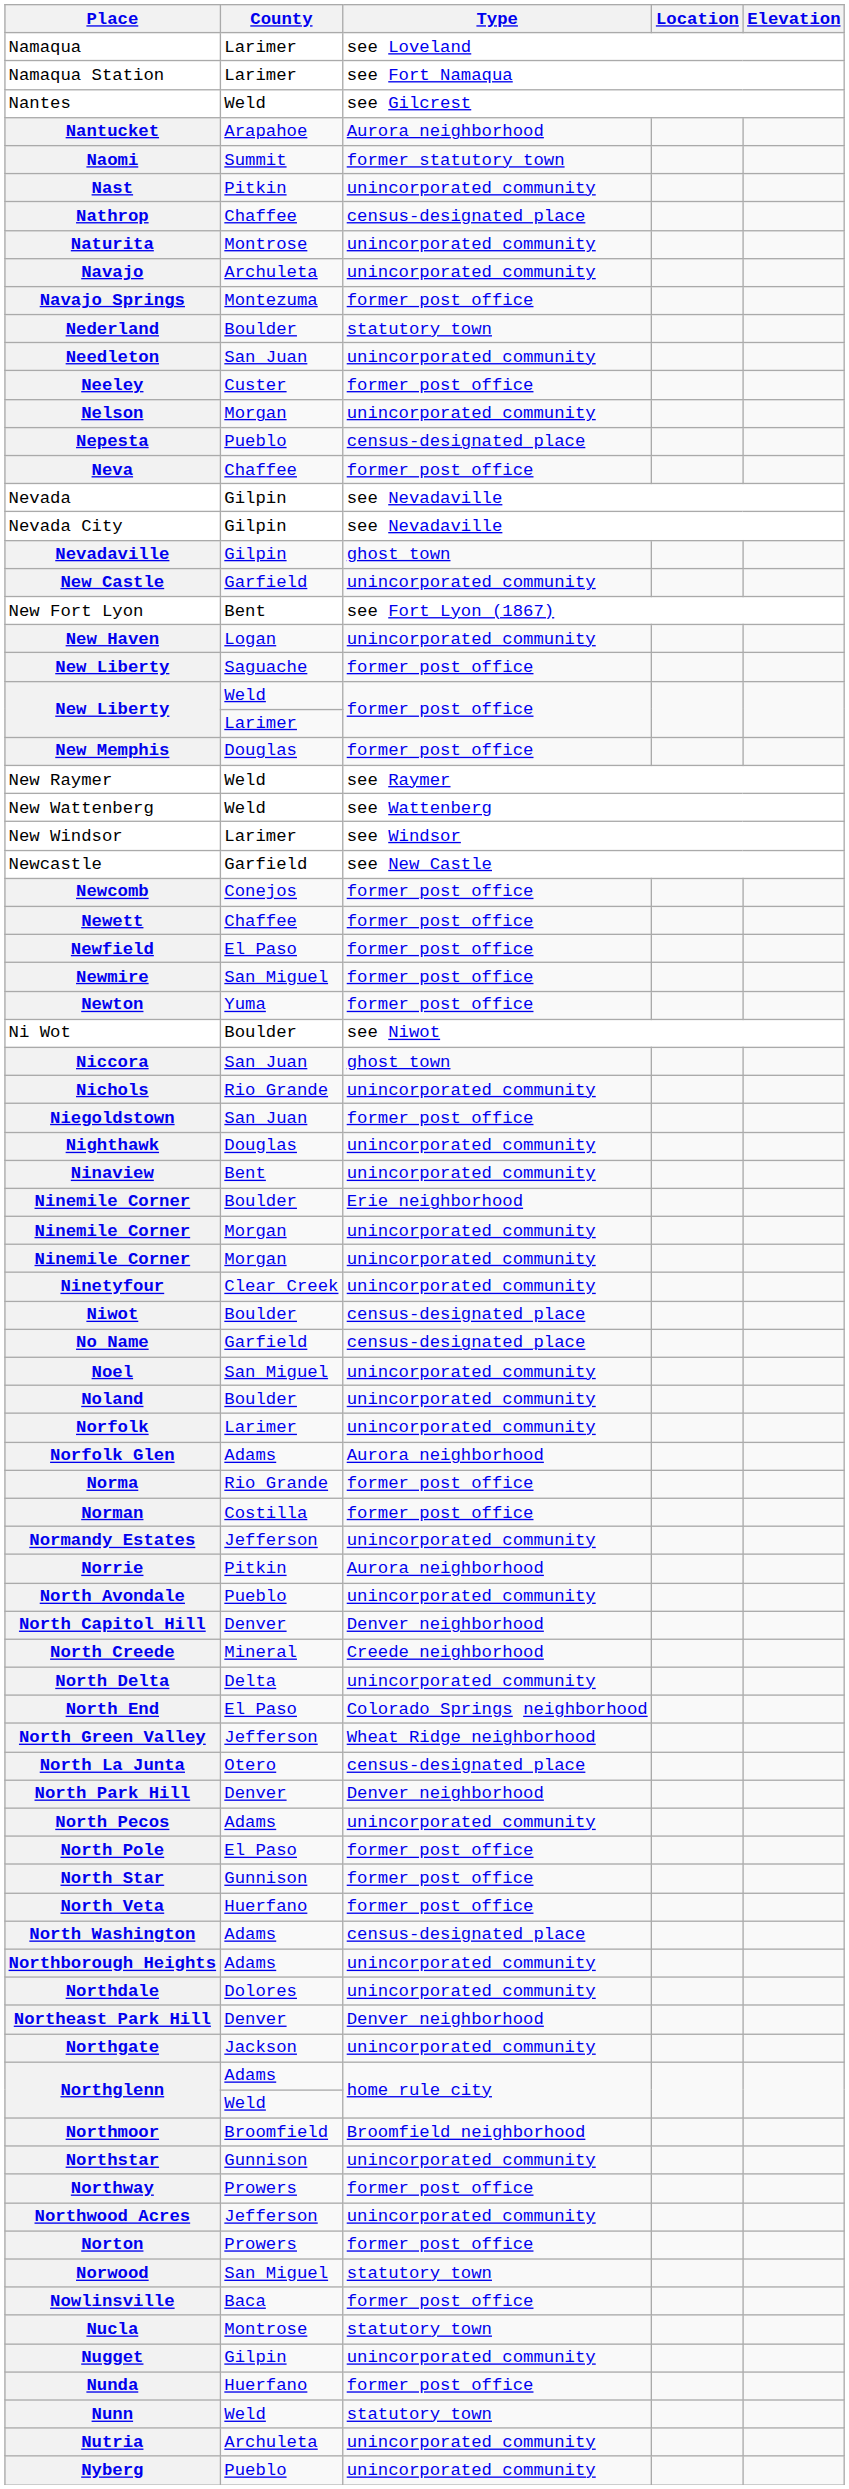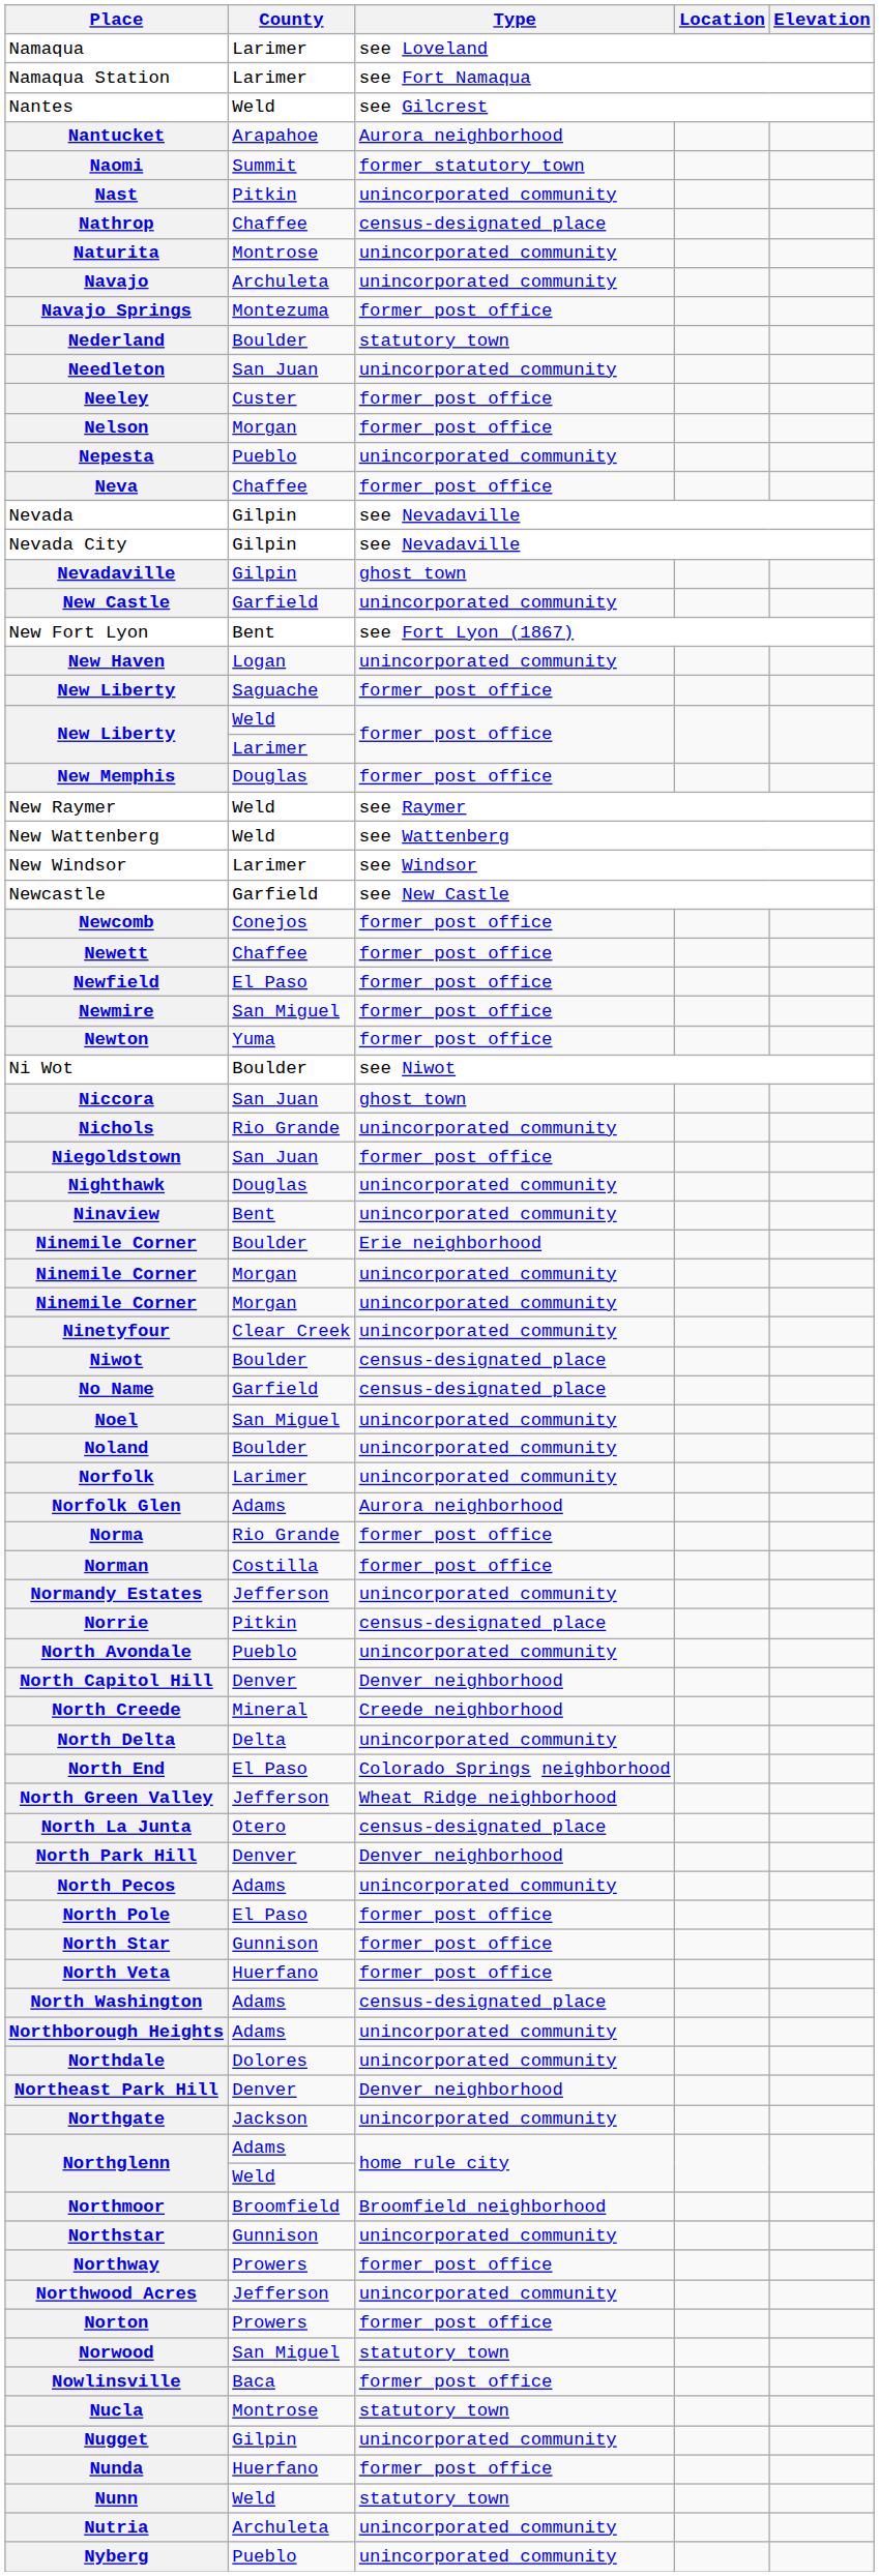Nelson | Type: unincorporated community -> former post office
Nepesta | Type: census-designated place -> unincorporated community
Norrie | Type: Aurora neighborhood -> census-designated place
